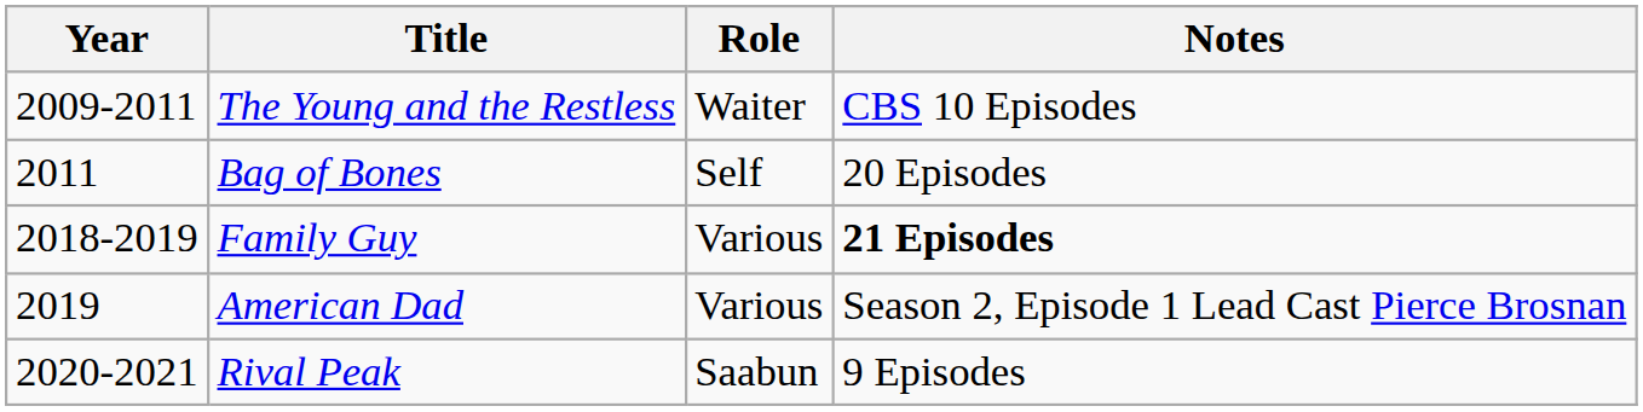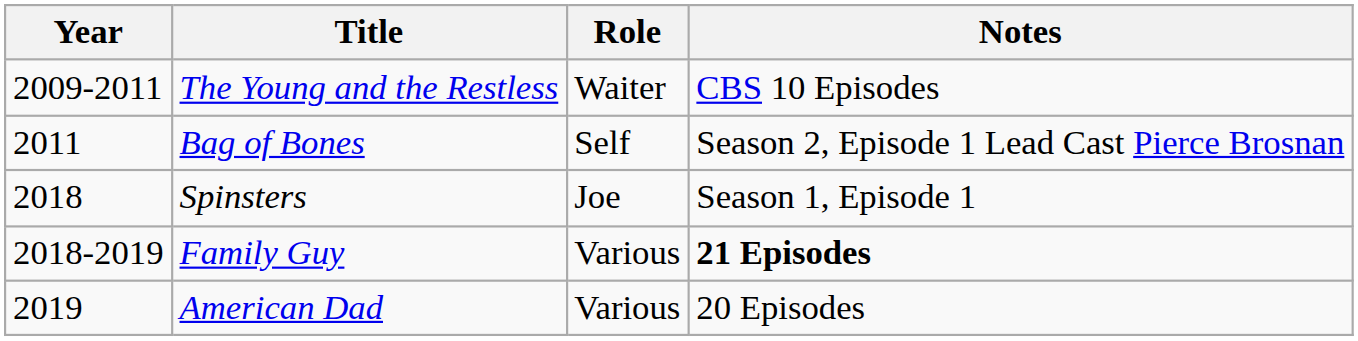Bag of Bones | Notes: 20 Episodes -> Season 2, Episode 1 Lead Cast Pierce Brosnan
+ row: 2018 | Spinsters | Joe | Season 1, Episode 1
American Dad | Notes: Season 2, Episode 1 Lead Cast Pierce Brosnan -> 20 Episodes
- row: 2020-2021 | Rival Peak | Saabun | 9 Episodes
